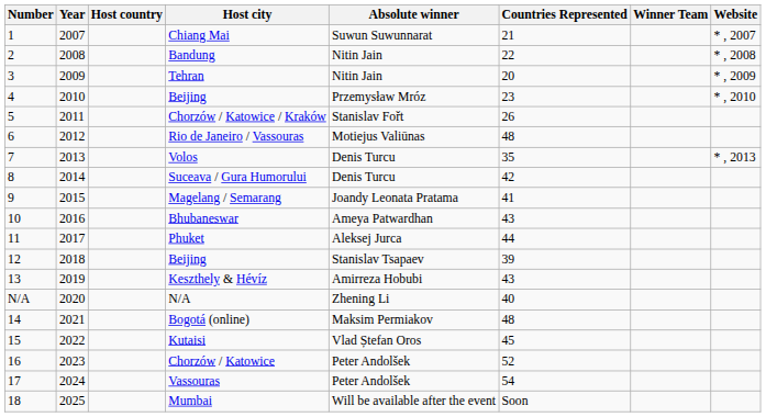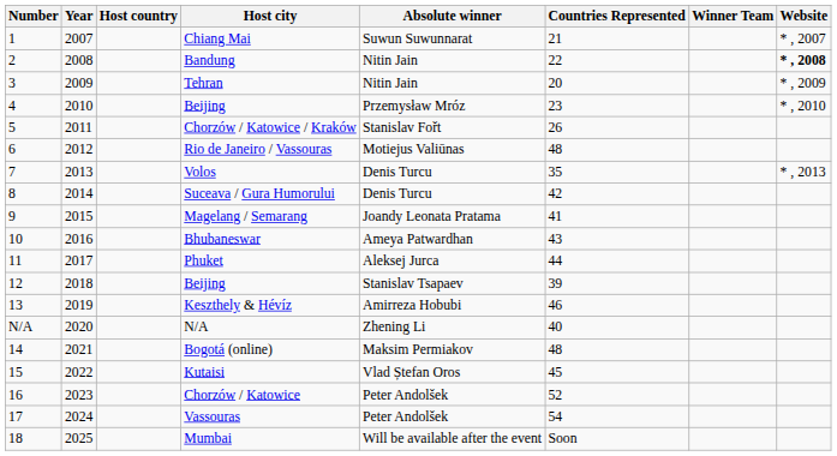Bandung | Website: normal -> bold
Keszthely & Hévíz | Countries Represented: 43 -> 46
